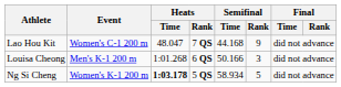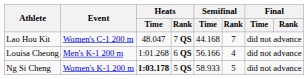Lao Hou Kit | Semifinal / Rank: 9 -> 7
Louisa Cheong | Semifinal / Time: 50.166 -> 56.166
Louisa Cheong | Semifinal / Rank: 3 -> 4
Ng Si Cheng | Semifinal / Time: 58.934 -> 58.933
